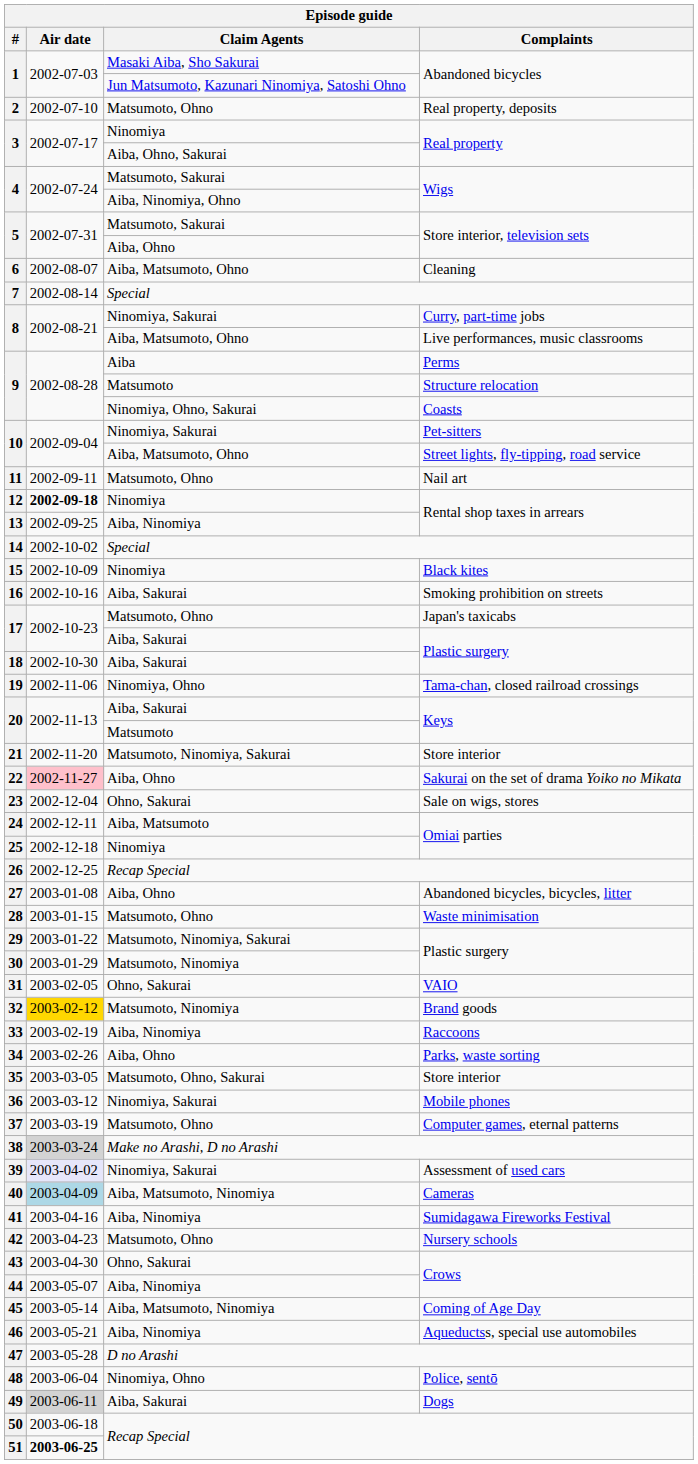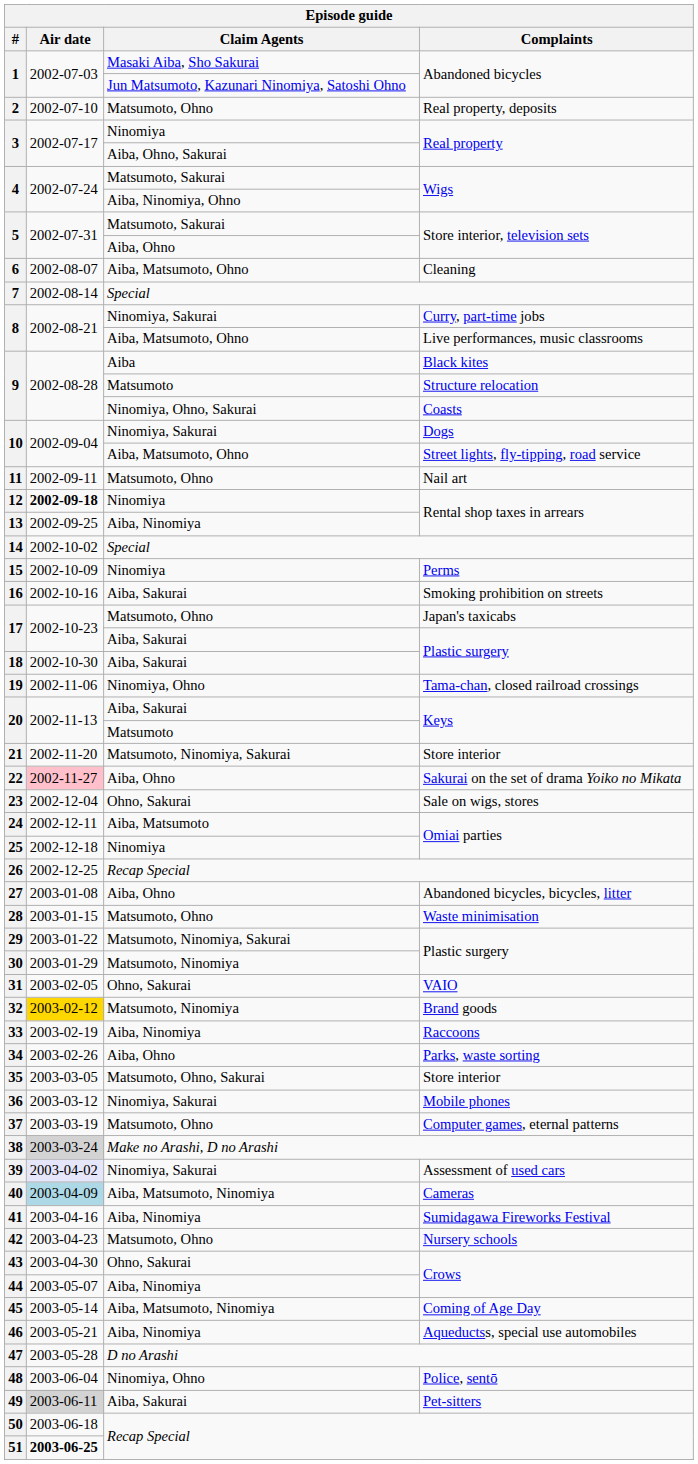9 / Aiba | Episode guide / Complaints: Perms -> Black kites
10 / Ninomiya, Sakurai | Episode guide / Complaints: Pet-sitters -> Dogs
15 | Episode guide / Complaints: Black kites -> Perms
49 | Episode guide / Complaints: Dogs -> Pet-sitters
